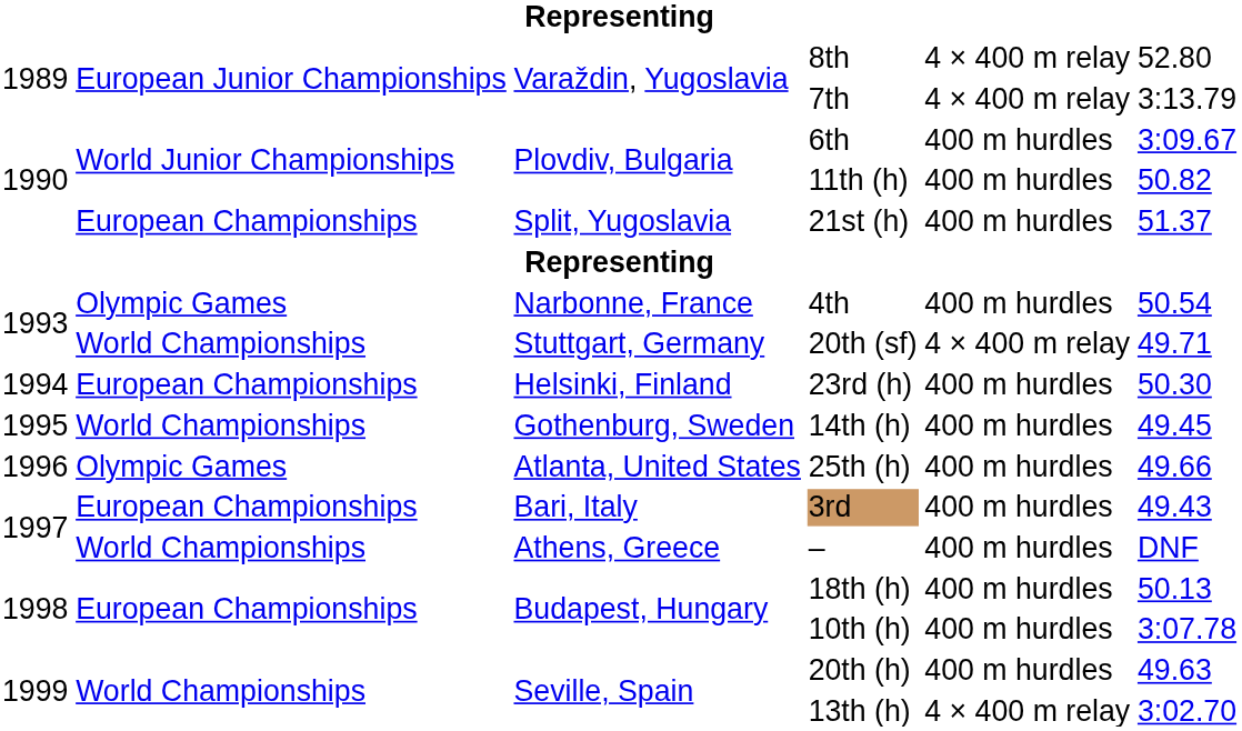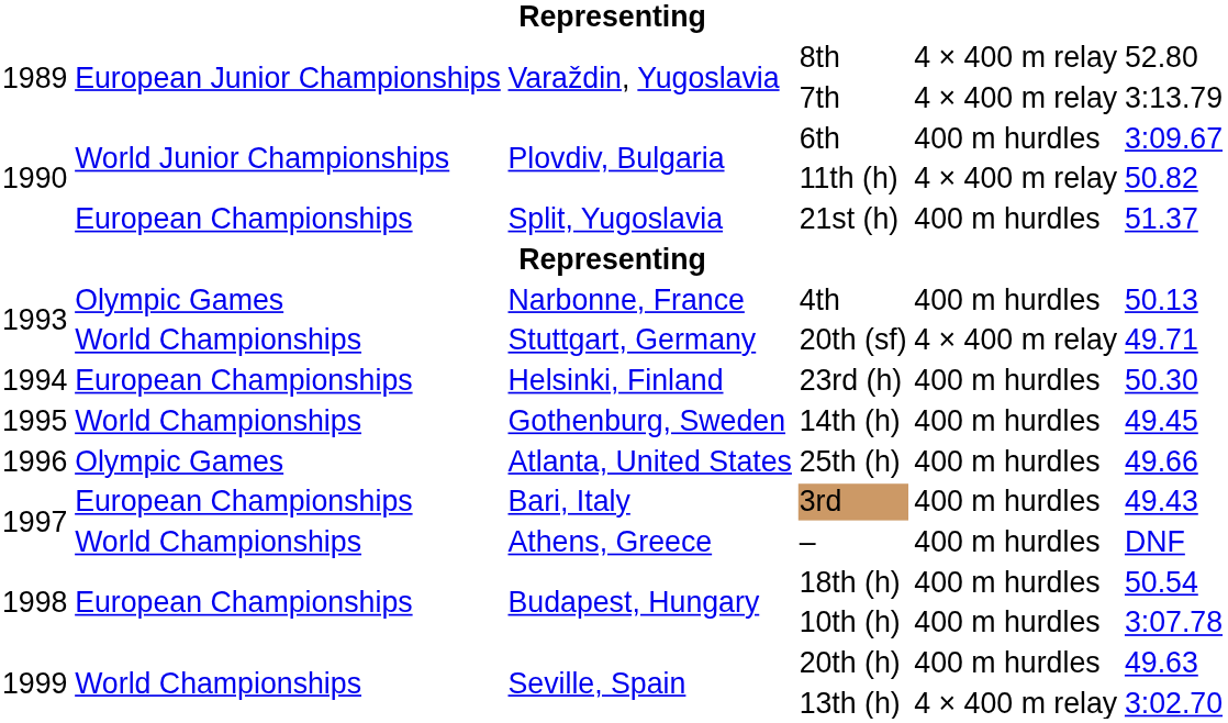11th (h) | column 5: 400 m hurdles -> 4 × 400 m relay
4th | column 6: 50.54 -> 50.13
18th (h) | column 6: 50.13 -> 50.54
